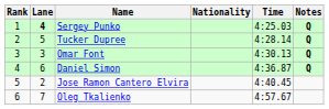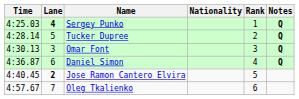columns swapped: Rank <-> Time
Jose Ramon Cantero Elvira | Lane: normal -> bold
